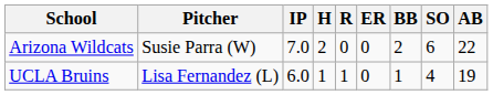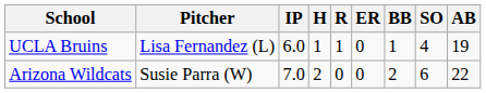rows swapped: Arizona Wildcats <-> UCLA Bruins
